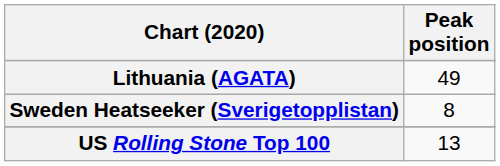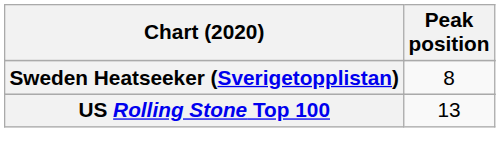- row: Lithuania (AGATA) | 49
